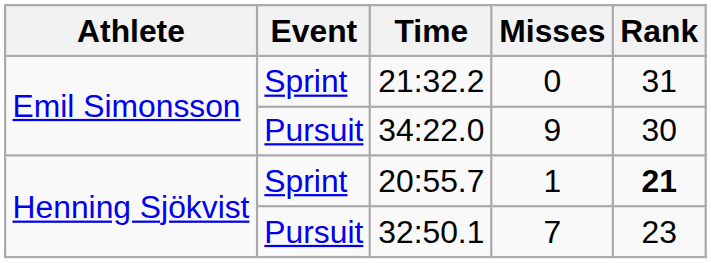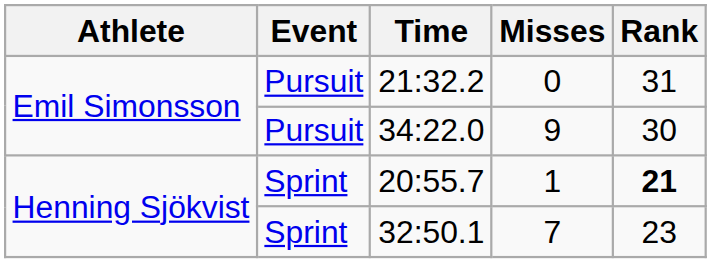21:32.2 | Event: Sprint -> Pursuit
32:50.1 | Event: Pursuit -> Sprint
